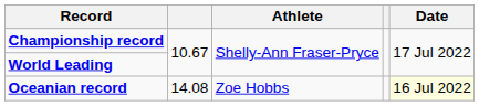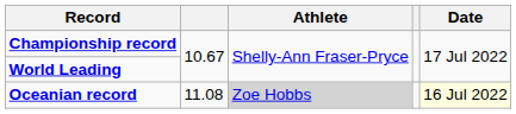Oceanian record | column 2: 14.08 -> 11.08
Oceanian record | Athlete: no background -> lightgrey background
